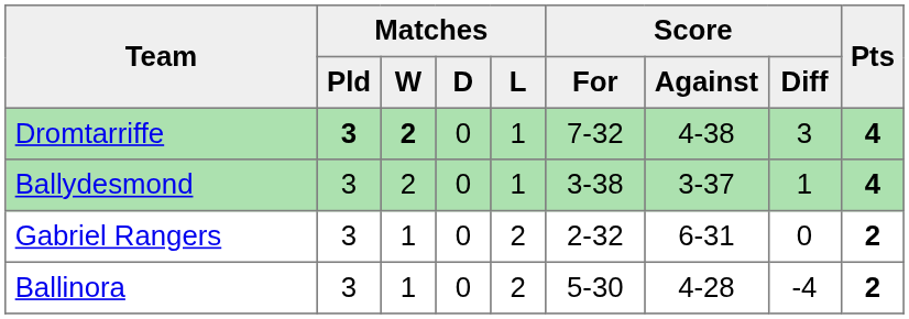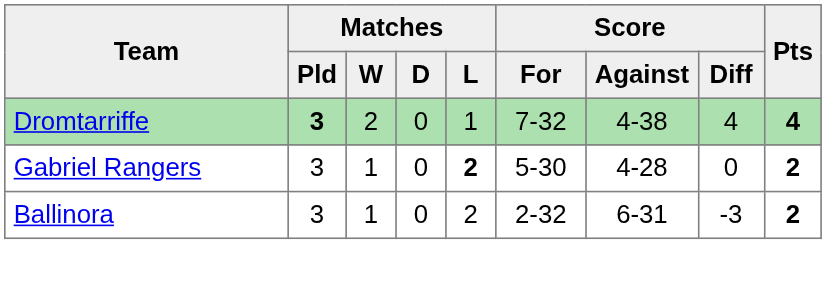Dromtarriffe | Matches / W: bold -> normal
Dromtarriffe | Score / Diff: 3 -> 4
- row: Ballydesmond | 3 | 2 | 0 | 1 | 3-38 | 3-37 | 1 | 4
Gabriel Rangers | Matches / L: normal -> bold
Gabriel Rangers | Score / For: 2-32 -> 5-30
Gabriel Rangers | Score / Against: 6-31 -> 4-28
Ballinora | Score / For: 5-30 -> 2-32
Ballinora | Score / Against: 4-28 -> 6-31
Ballinora | Score / Diff: -4 -> -3
